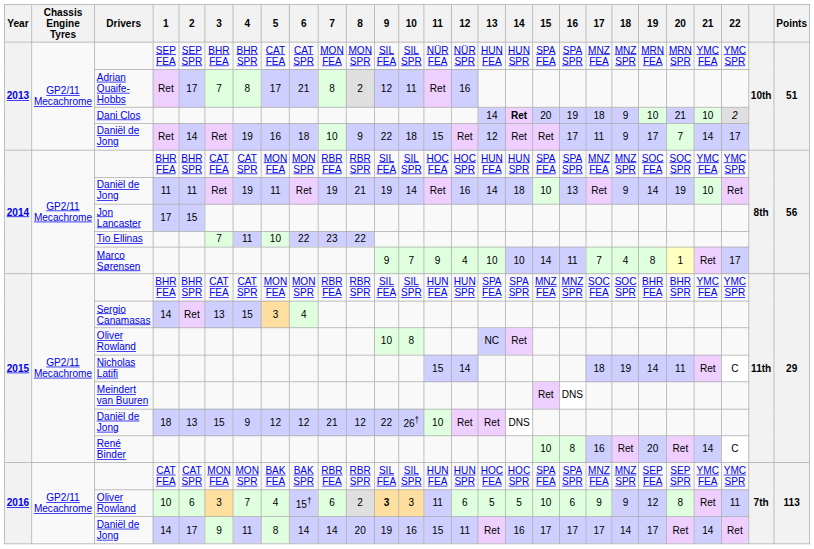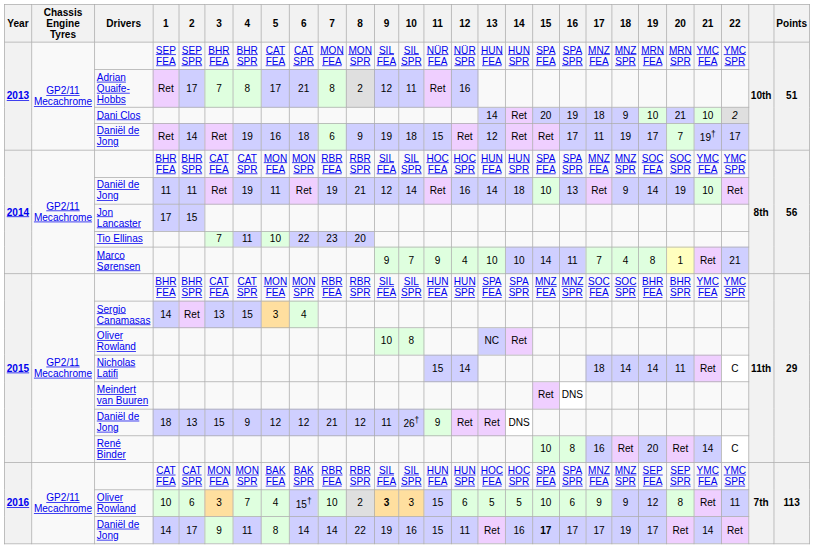Dani Clos | 14: bold -> normal
2013 / Daniël de Jong | 7: 10 -> 6
2013 / Daniël de Jong | 9: 22 -> 19
2013 / Daniël de Jong | 18: 9 -> 19
2013 / Daniël de Jong | 21: 14 -> 19†
2014 / Daniël de Jong | 9: 19 -> 12
Tio Ellinas | 8: 22 -> 20
Marco Sørensen | 22: 17 -> 21
Nicholas Latifi | 18: 19 -> 14
2015 / Daniël de Jong | 9: 22 -> 11
2015 / Daniël de Jong | 11: 10 -> 9
2016 / Oliver Rowland | 7: 6 -> 10
2016 / Oliver Rowland | 11: 11 -> 15
2016 / Daniël de Jong | 8: 20 -> 22
2016 / Daniël de Jong | 15: normal -> bold
2016 / Daniël de Jong | 18: 14 -> 19
